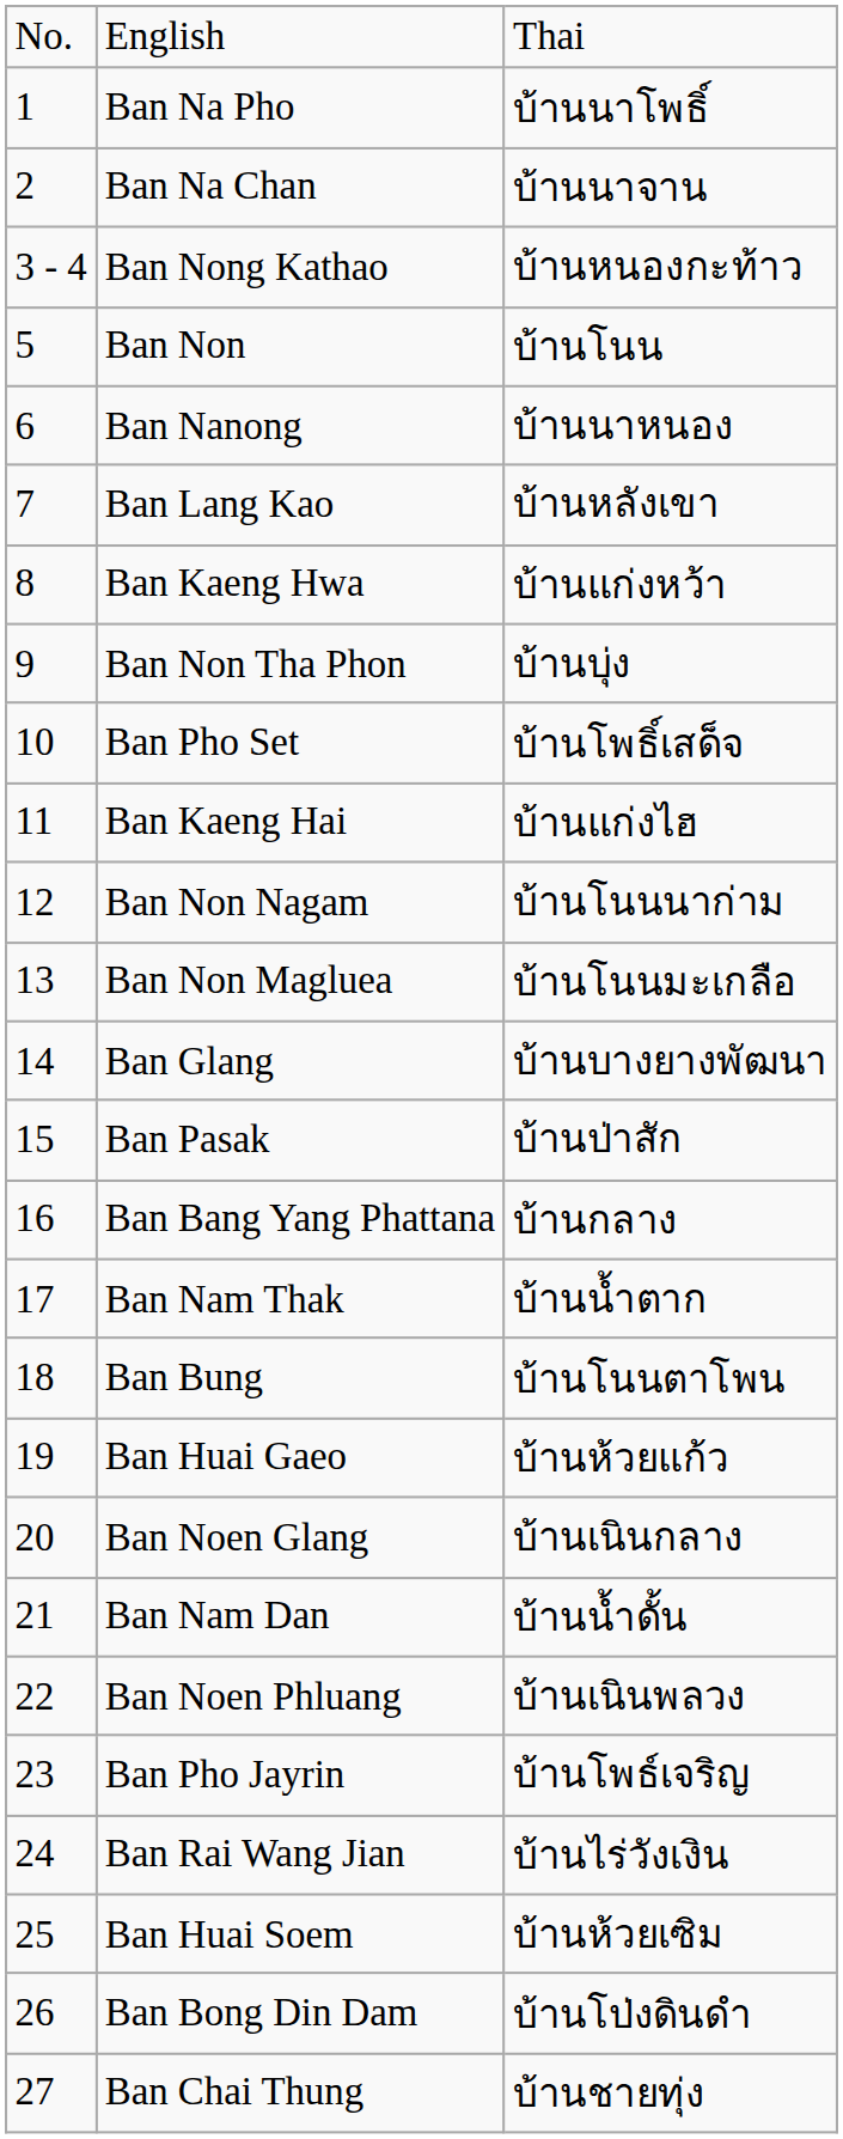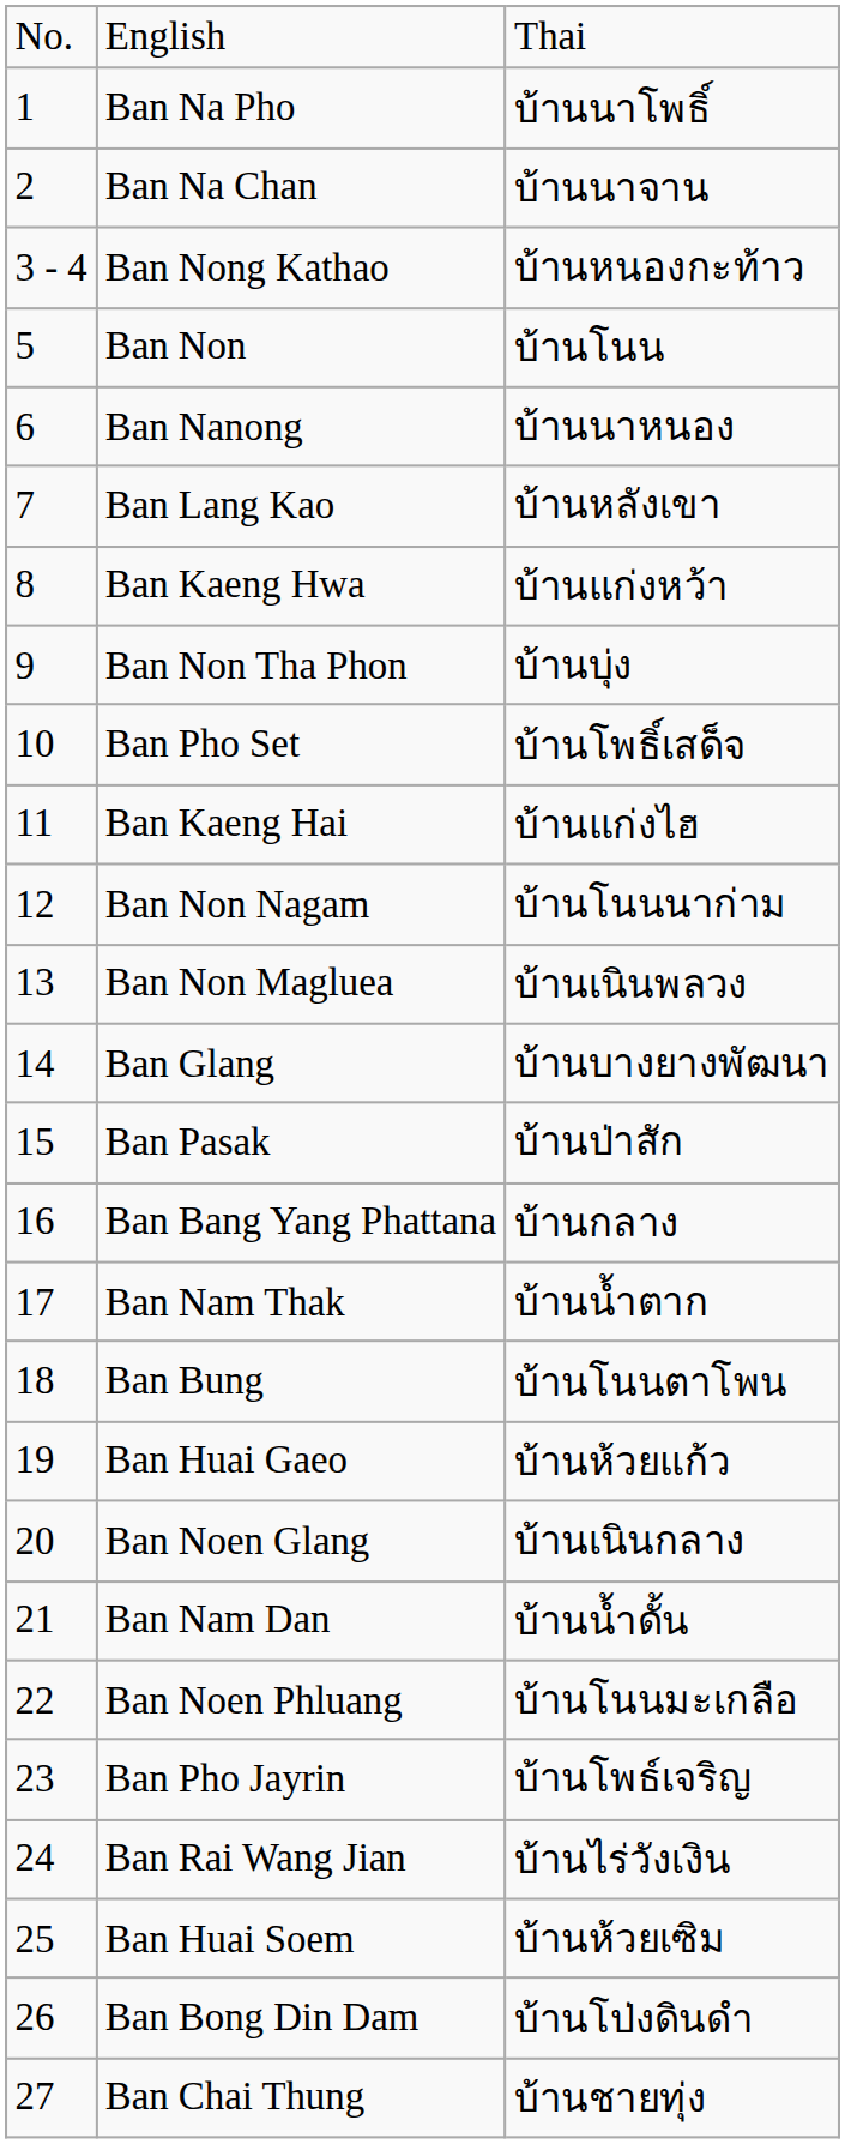Ban Non Magluea | column 3: บ้านโนนมะเกลือ -> บ้านเนินพลวง
Ban Noen Phluang | column 3: บ้านเนินพลวง -> บ้านโนนมะเกลือ
